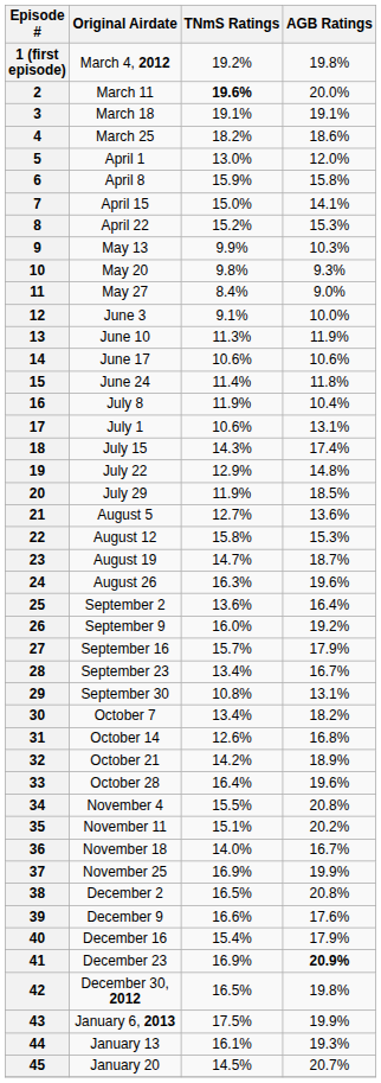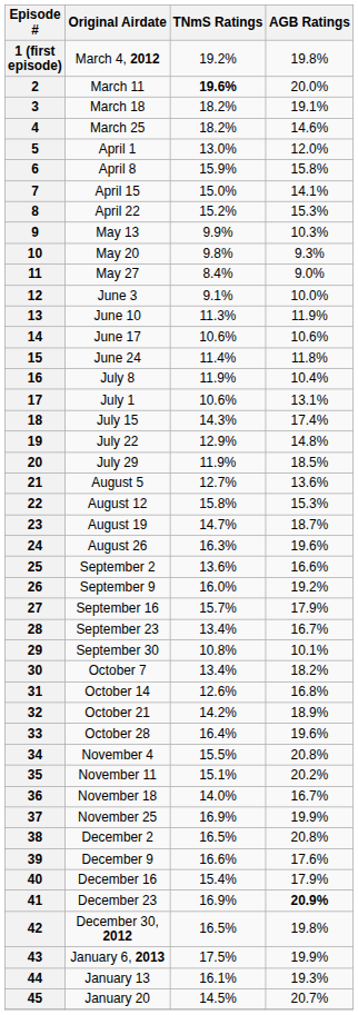3 | TNmS Ratings: 19.1% -> 18.2%
4 | AGB Ratings: 18.6% -> 14.6%
25 | AGB Ratings: 16.4% -> 16.6%
29 | AGB Ratings: 13.1% -> 10.1%
